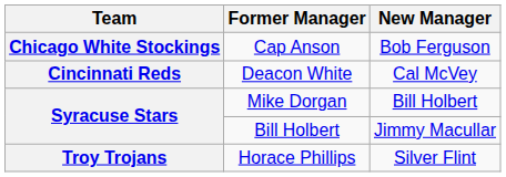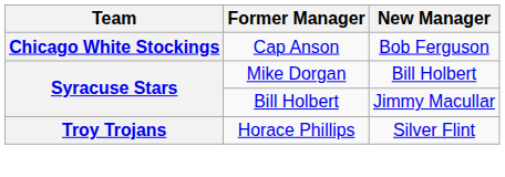- row: Cincinnati Reds | Deacon White | Cal McVey
